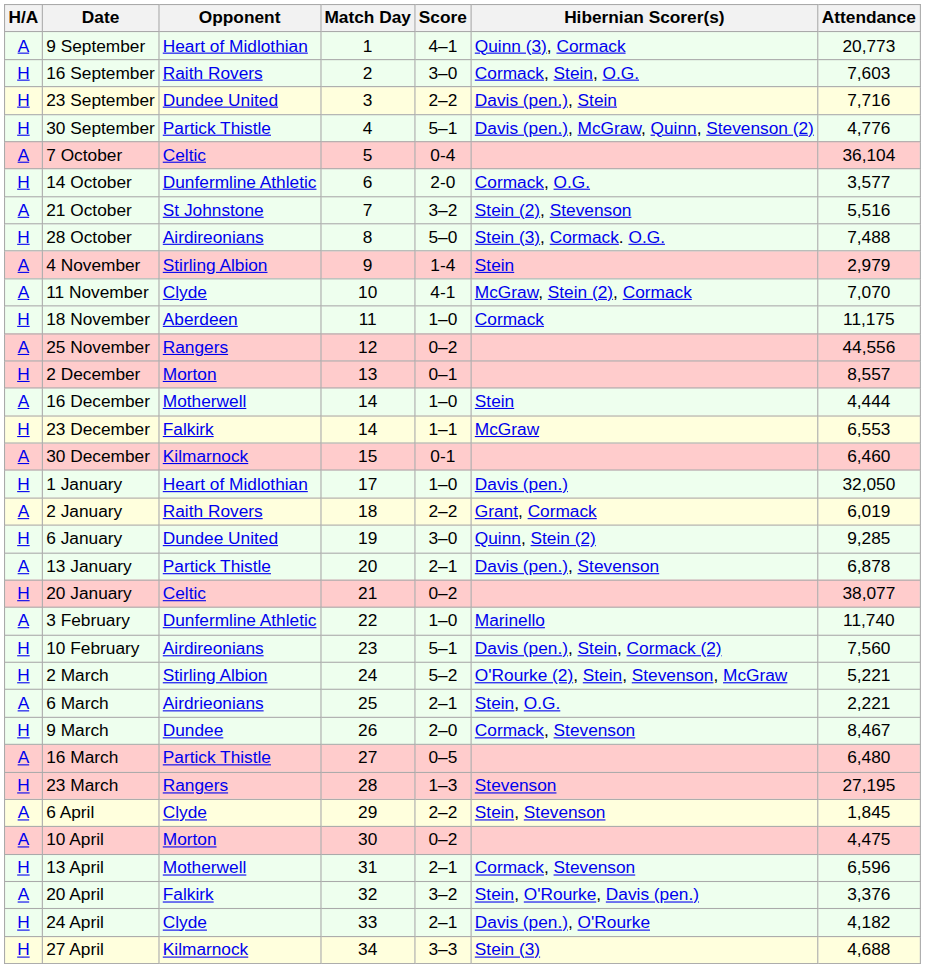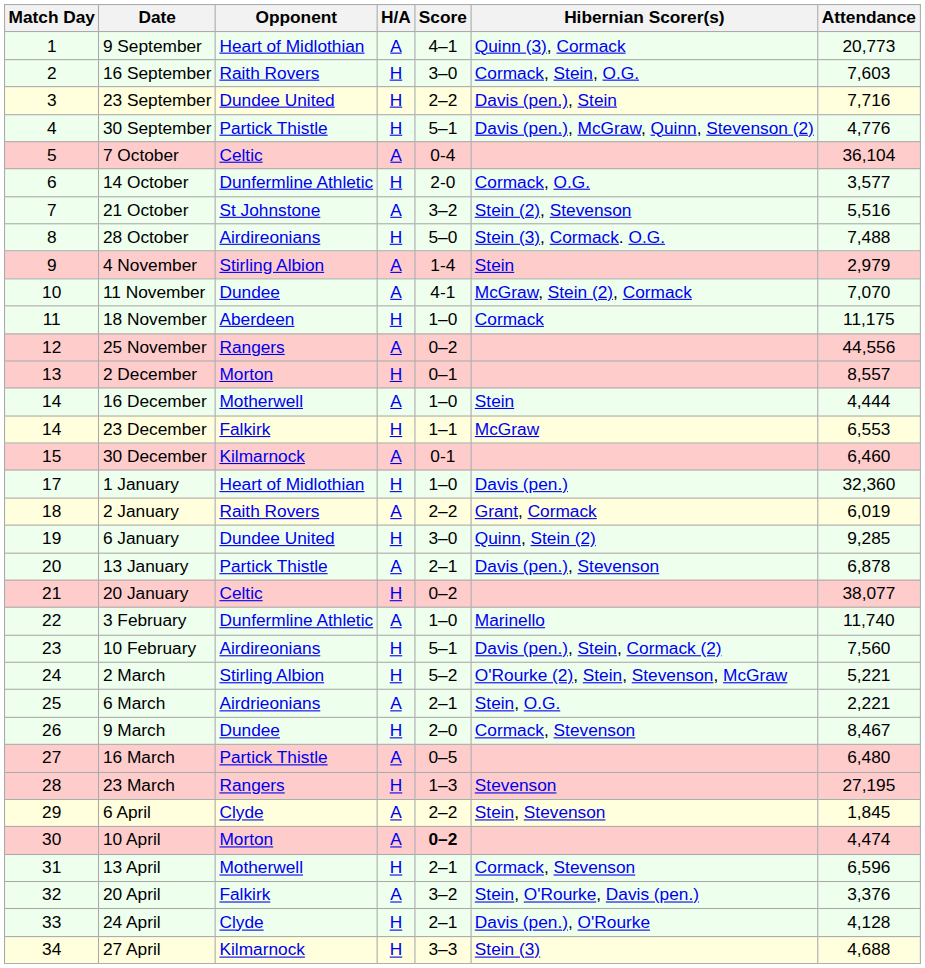columns swapped: Match Day <-> H/A
11 November | Opponent: Clyde -> Dundee
1 January | Attendance: 32,050 -> 32,360
10 April | Score: normal -> bold
10 April | Attendance: 4,475 -> 4,474
24 April | Attendance: 4,182 -> 4,128
